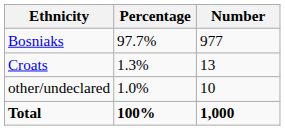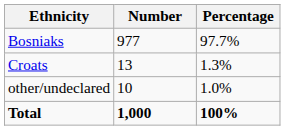columns swapped: Number <-> Percentage
